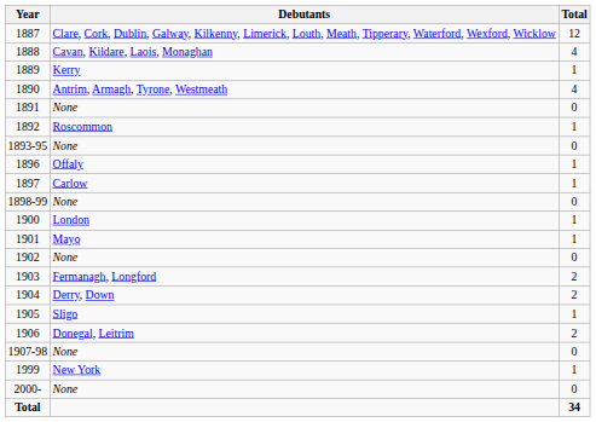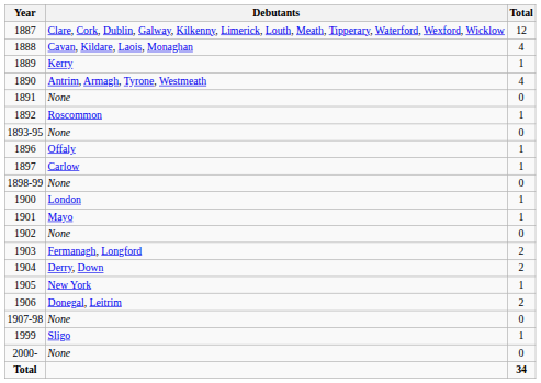1905 | Debutants: Sligo -> New York
1999 | Debutants: New York -> Sligo
